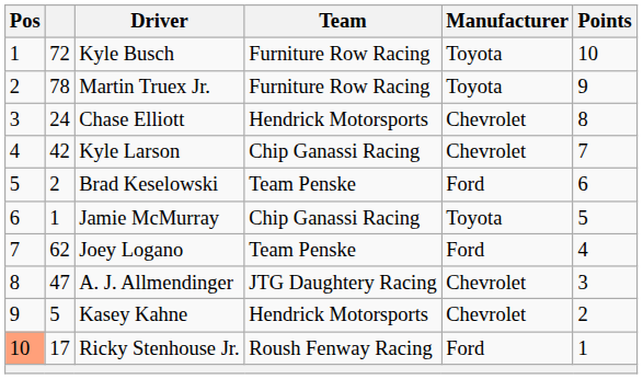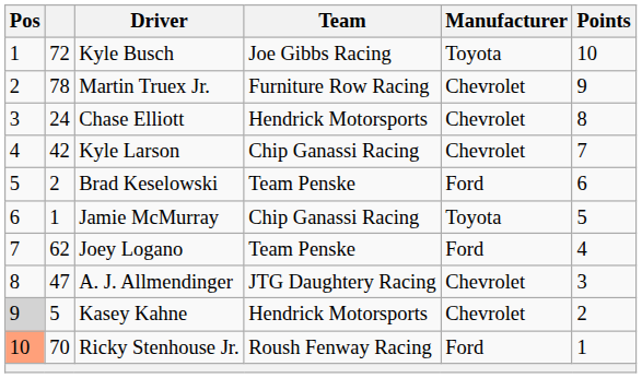Kyle Busch | Team: Furniture Row Racing -> Joe Gibbs Racing
Martin Truex Jr. | Manufacturer: Toyota -> Chevrolet
Kasey Kahne | Pos: no background -> lightgrey background
Ricky Stenhouse Jr. | column 2: 17 -> 70
